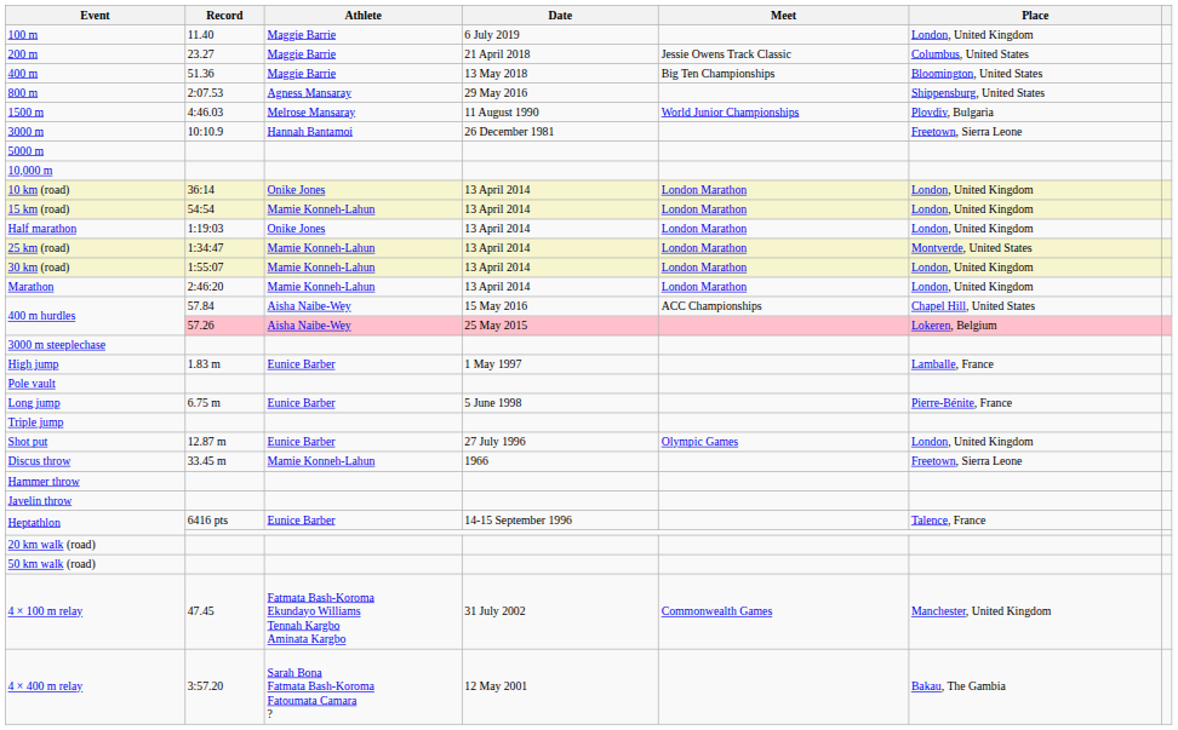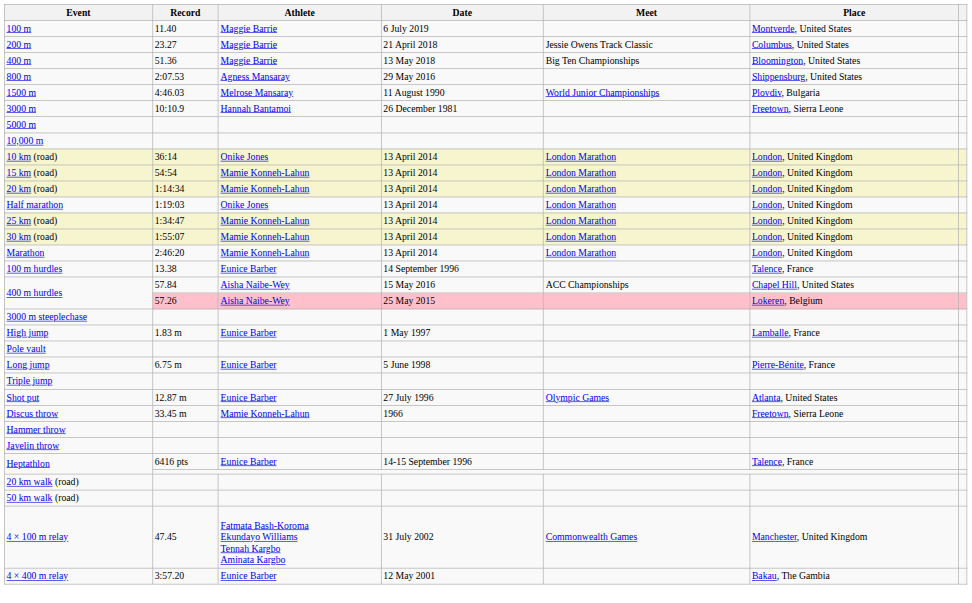100 m | Place: London, United Kingdom -> Montverde, United States
+ row: 20 km (road) | 1:14:34 | Mamie Konneh-Lahun | 13 April 2014 | London Marathon | London, United Kingdom
25 km (road) | Place: Montverde, United States -> London, United Kingdom
+ row: 100 m hurdles | 13.38 | Eunice Barber | 14 September 1996 | Talence, France
Shot put | Place: London, United Kingdom -> Atlanta, United States
4 × 400 m relay | Athlete: Sarah Bona Fatmata Bash-Koroma Fatoumata Camara ? -> Eunice Barber
